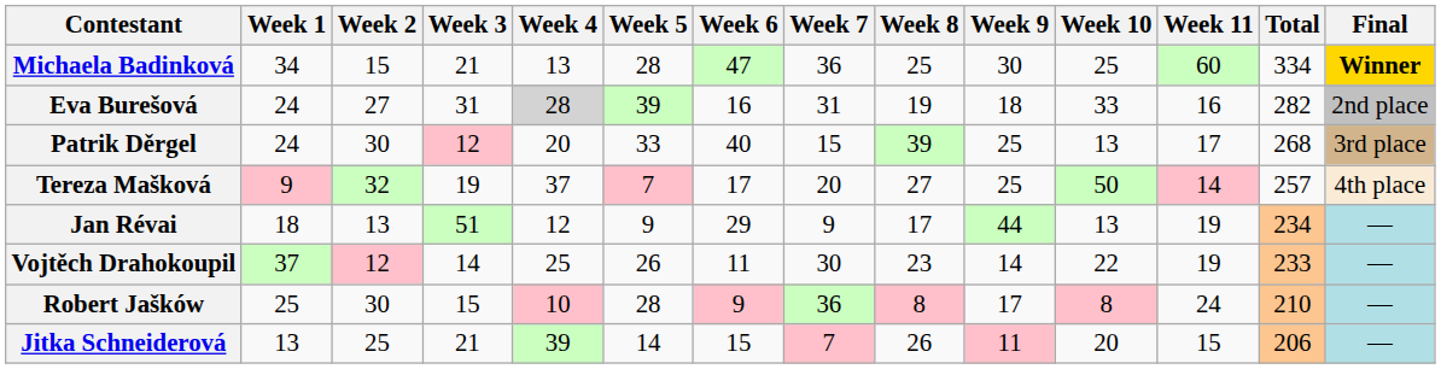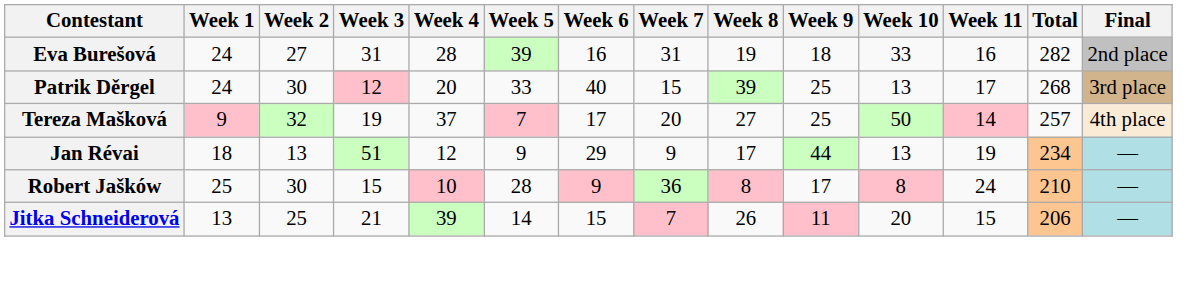- row: Michaela Badinková | 34 | 15 | 21 | 13 | 28 | 47 | 36 | 25 | 30 | 25 | 60 | 334 | Winner
Eva Burešová | Week 4: lightgrey background -> no background
- row: Vojtěch Drahokoupil | 37 | 12 | 14 | 25 | 26 | 11 | 30 | 23 | 14 | 22 | 19 | 233 | —
